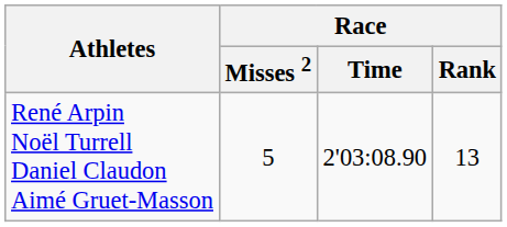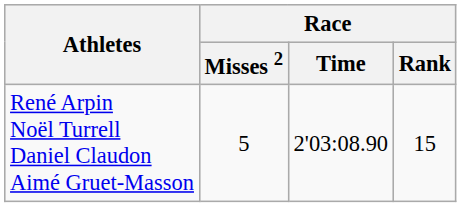René Arpin Noël Turrell Daniel Claudon Aimé Gruet-Masson | Race / Rank: 13 -> 15
